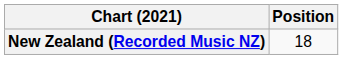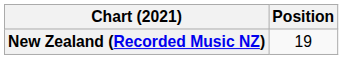New Zealand (Recorded Music NZ) | Position: 18 -> 19
